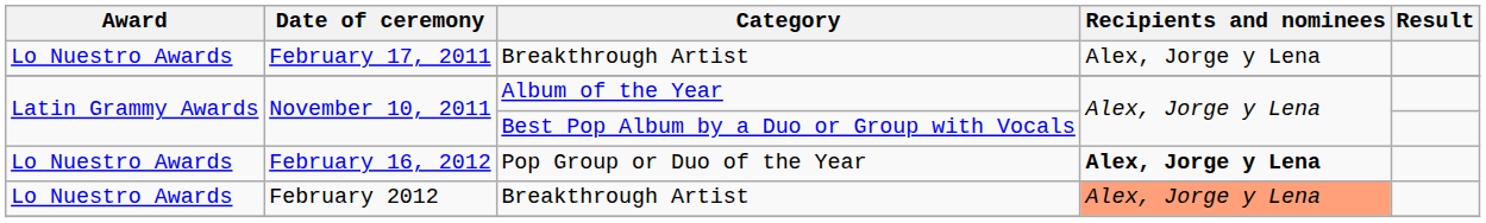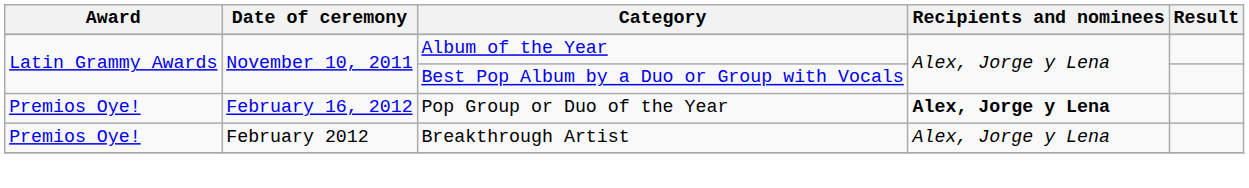- row: Lo Nuestro Awards | February 17, 2011 | Breakthrough Artist | Alex, Jorge y Lena
February 16, 2012 | Award: Lo Nuestro Awards -> Premios Oye!
February 2012 | Award: Lo Nuestro Awards -> Premios Oye!
February 2012 | Recipients and nominees: lightsalmon background -> no background
